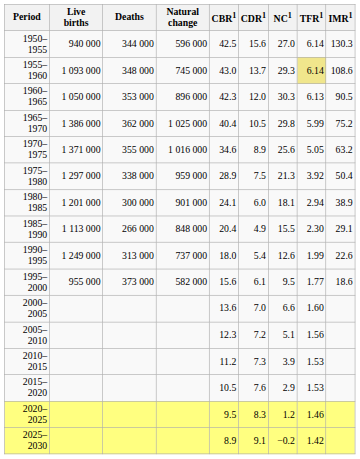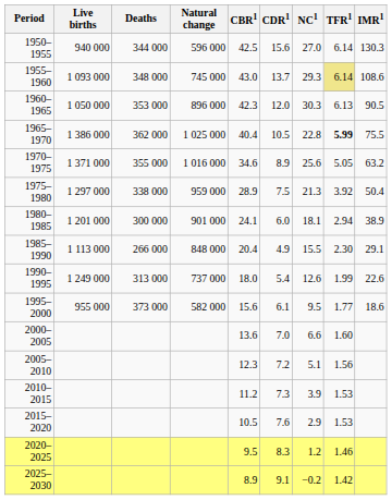1965–1970 | NC1: 29.8 -> 22.8
1965–1970 | TFR1: normal -> bold
1965–1970 | IMR1: 75.2 -> 75.5
